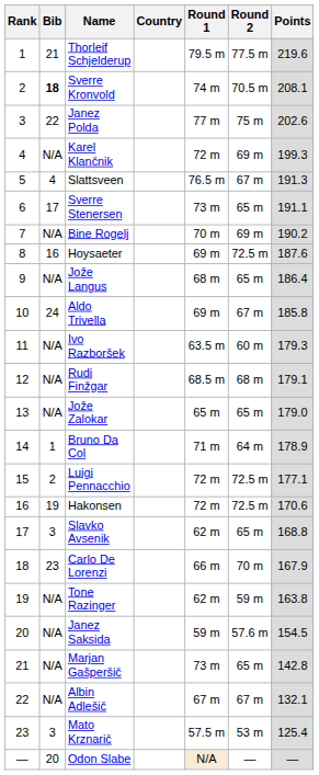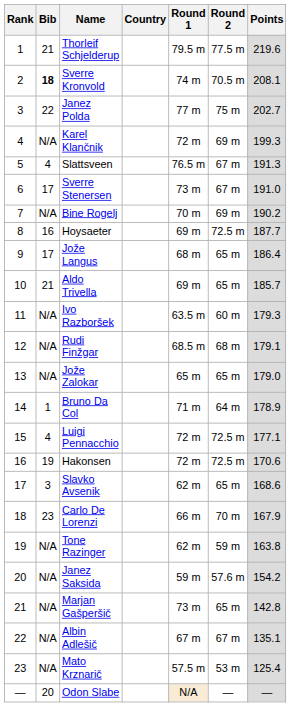Janez Polda | Points: 202.6 -> 202.7
Sverre Stenersen | Round 2: 65 m -> 67 m
Sverre Stenersen | Points: 191.1 -> 191.0
Hoysaeter | Points: 187.6 -> 187.7
Jože Langus | Bib: N/A -> 17
Aldo Trivella | Bib: 24 -> 21
Aldo Trivella | Round 2: 67 m -> 65 m
Aldo Trivella | Points: 185.8 -> 185.7
Luigi Pennacchio | Bib: 2 -> 4
Slavko Avsenik | Points: 168.8 -> 168.6
Janez Saksida | Points: 154.5 -> 154.2
Albin Adlešič | Points: 132.1 -> 135.1
Mato Krznarič | Bib: 3 -> N/A
